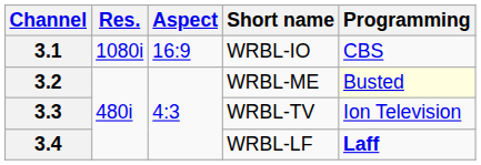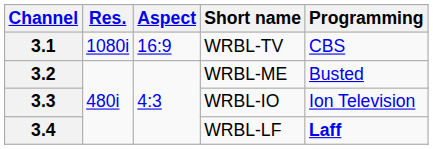3.1 | Short name: WRBL-IO -> WRBL-TV
3.2 | Programming: lightyellow background -> no background
3.3 | Short name: WRBL-TV -> WRBL-IO
